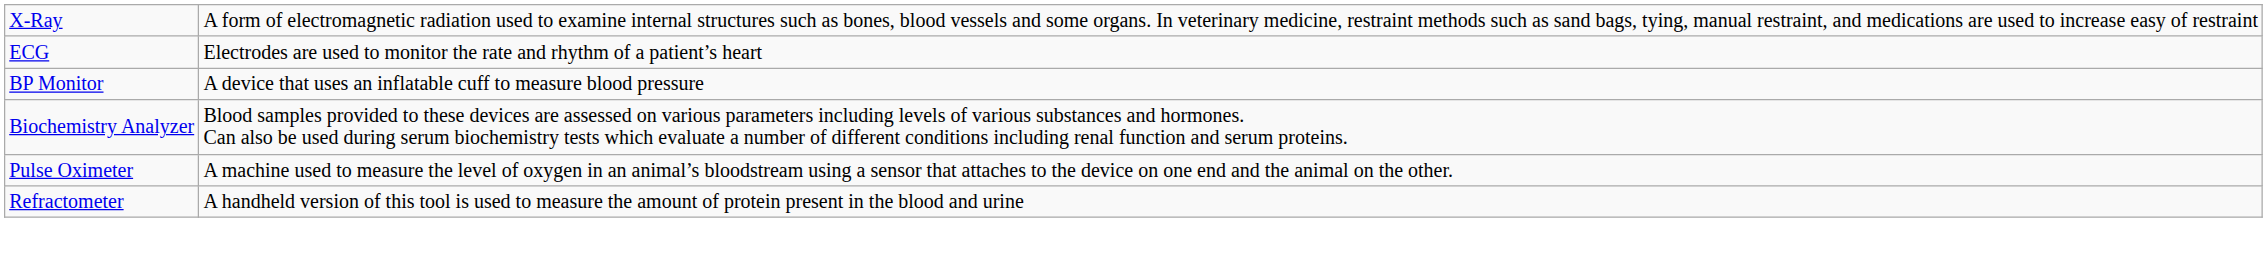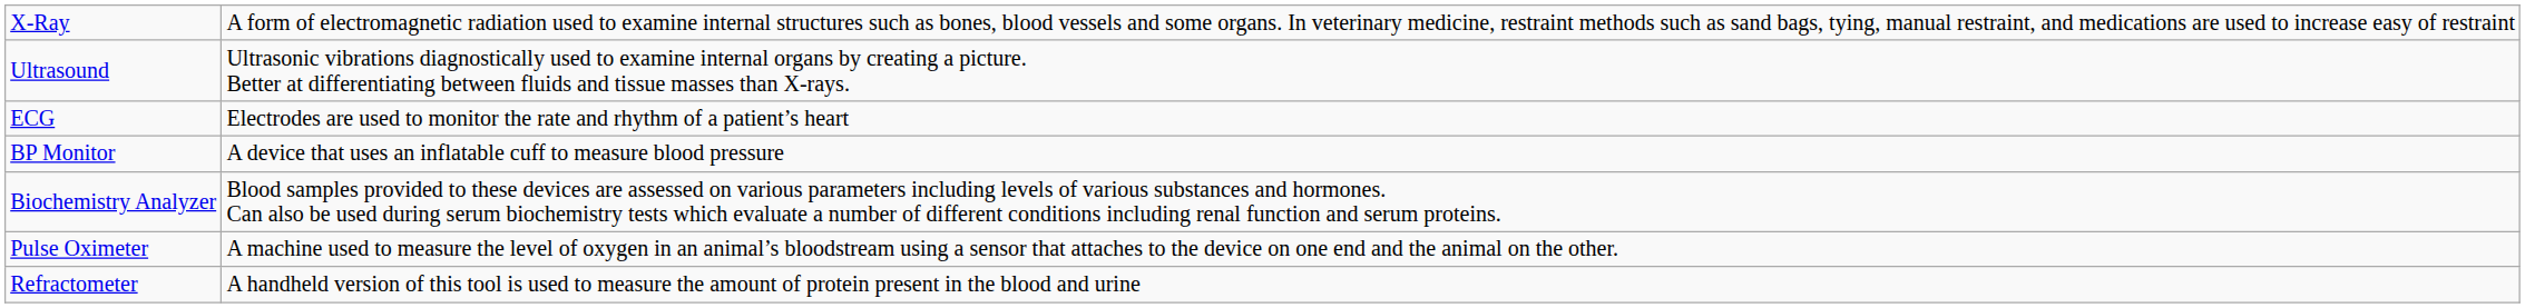+ row: Ultrasound | Ultrasonic vibrations diagnostically used to examine internal organs by creating a picture. Better at differentiating between fluids and tissue masses than X-rays.
